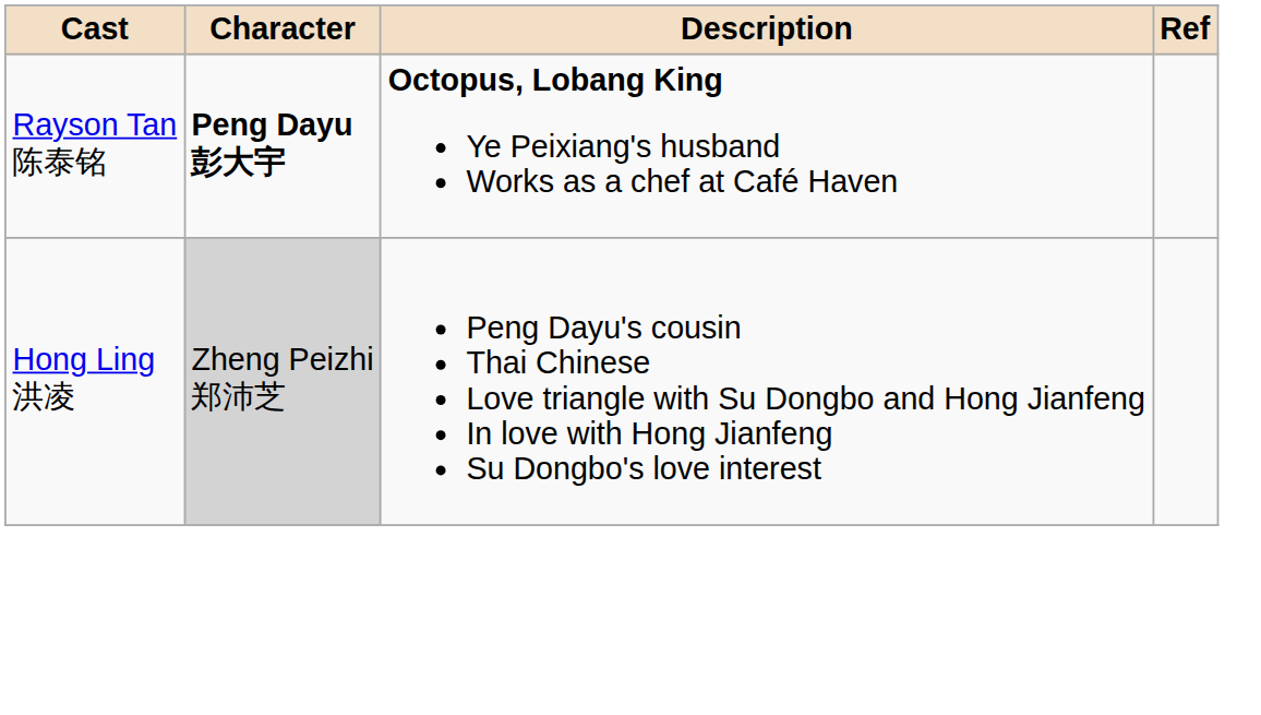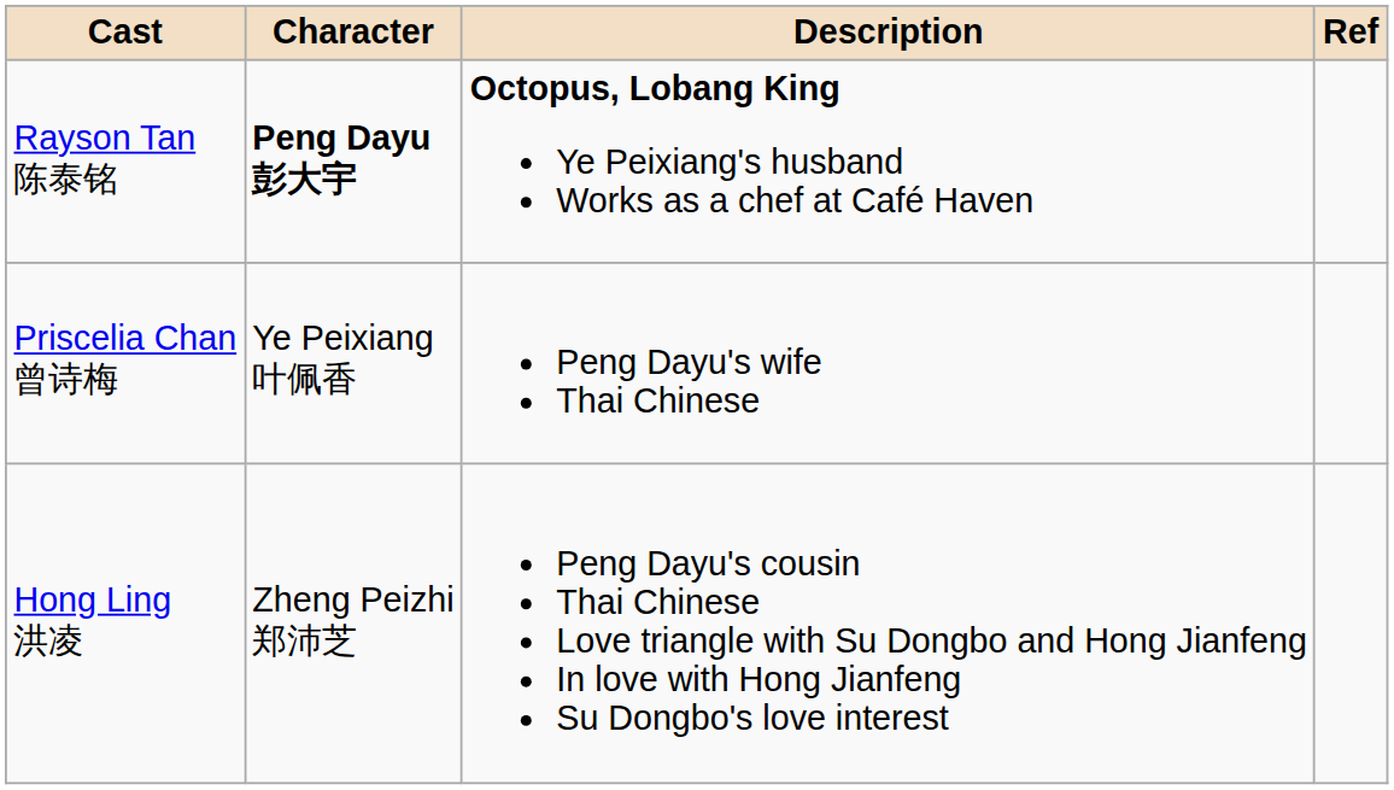+ row: Priscelia Chan 曾诗梅 | Ye Peixiang 叶佩香 | Peng Dayu's wife Thai Chinese
Hong Ling 洪凌 | Character: lightgrey background -> no background
